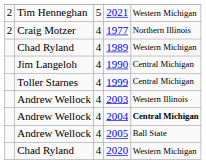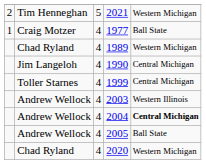1977 | column 1: 2 -> 1
1977 | column 5: Northern Illinois -> Ball State
